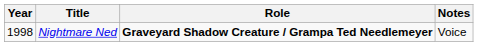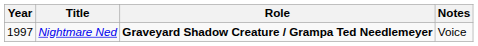Nightmare Ned | Year: 1998 -> 1997
